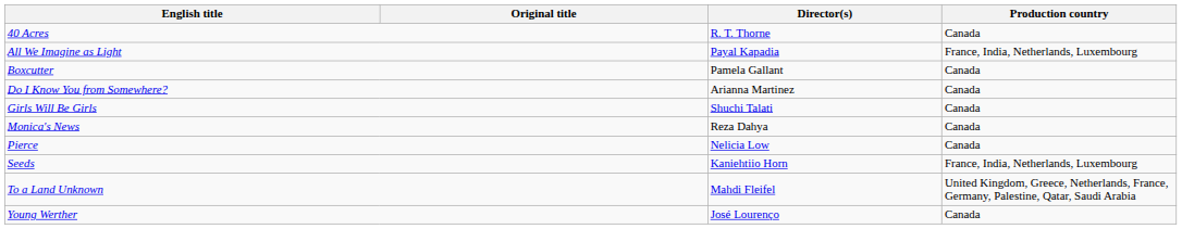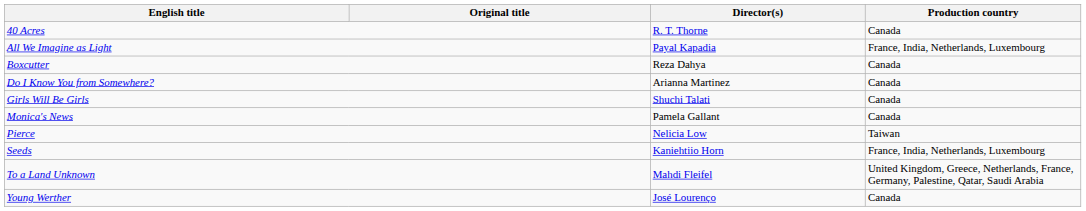Boxcutter | Director(s): Pamela Gallant -> Reza Dahya
Monica's News | Director(s): Reza Dahya -> Pamela Gallant
Pierce | Production country: Canada -> Taiwan
